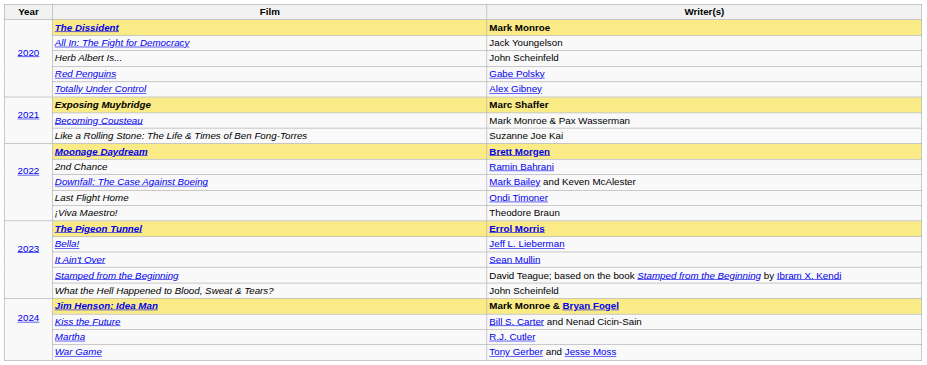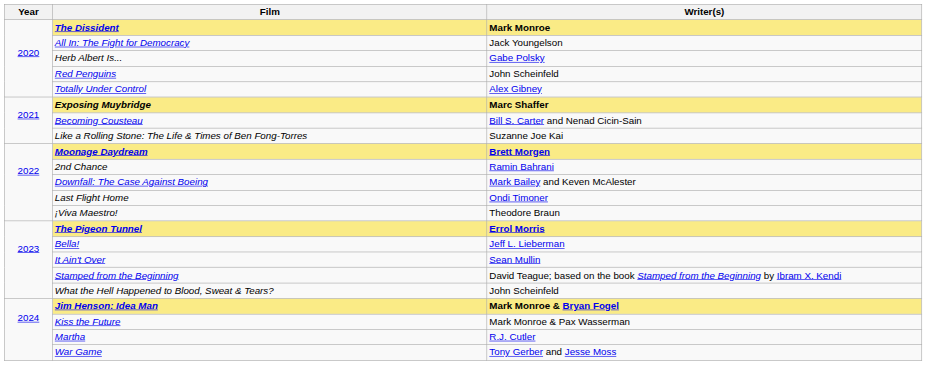Herb Albert Is... | Writer(s): John Scheinfeld -> Gabe Polsky
Red Penguins | Writer(s): Gabe Polsky -> John Scheinfeld
Becoming Cousteau | Writer(s): Mark Monroe & Pax Wasserman -> Bill S. Carter and Nenad Cicin-Sain
Kiss the Future | Writer(s): Bill S. Carter and Nenad Cicin-Sain -> Mark Monroe & Pax Wasserman
